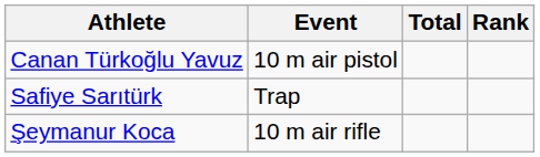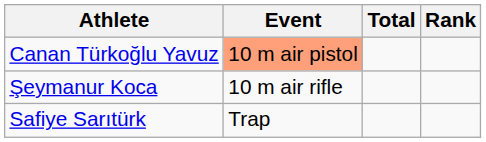Canan Türkoğlu Yavuz | Event: no background -> lightsalmon background
rows swapped: Şeymanur Koca <-> Safiye Sarıtürk
